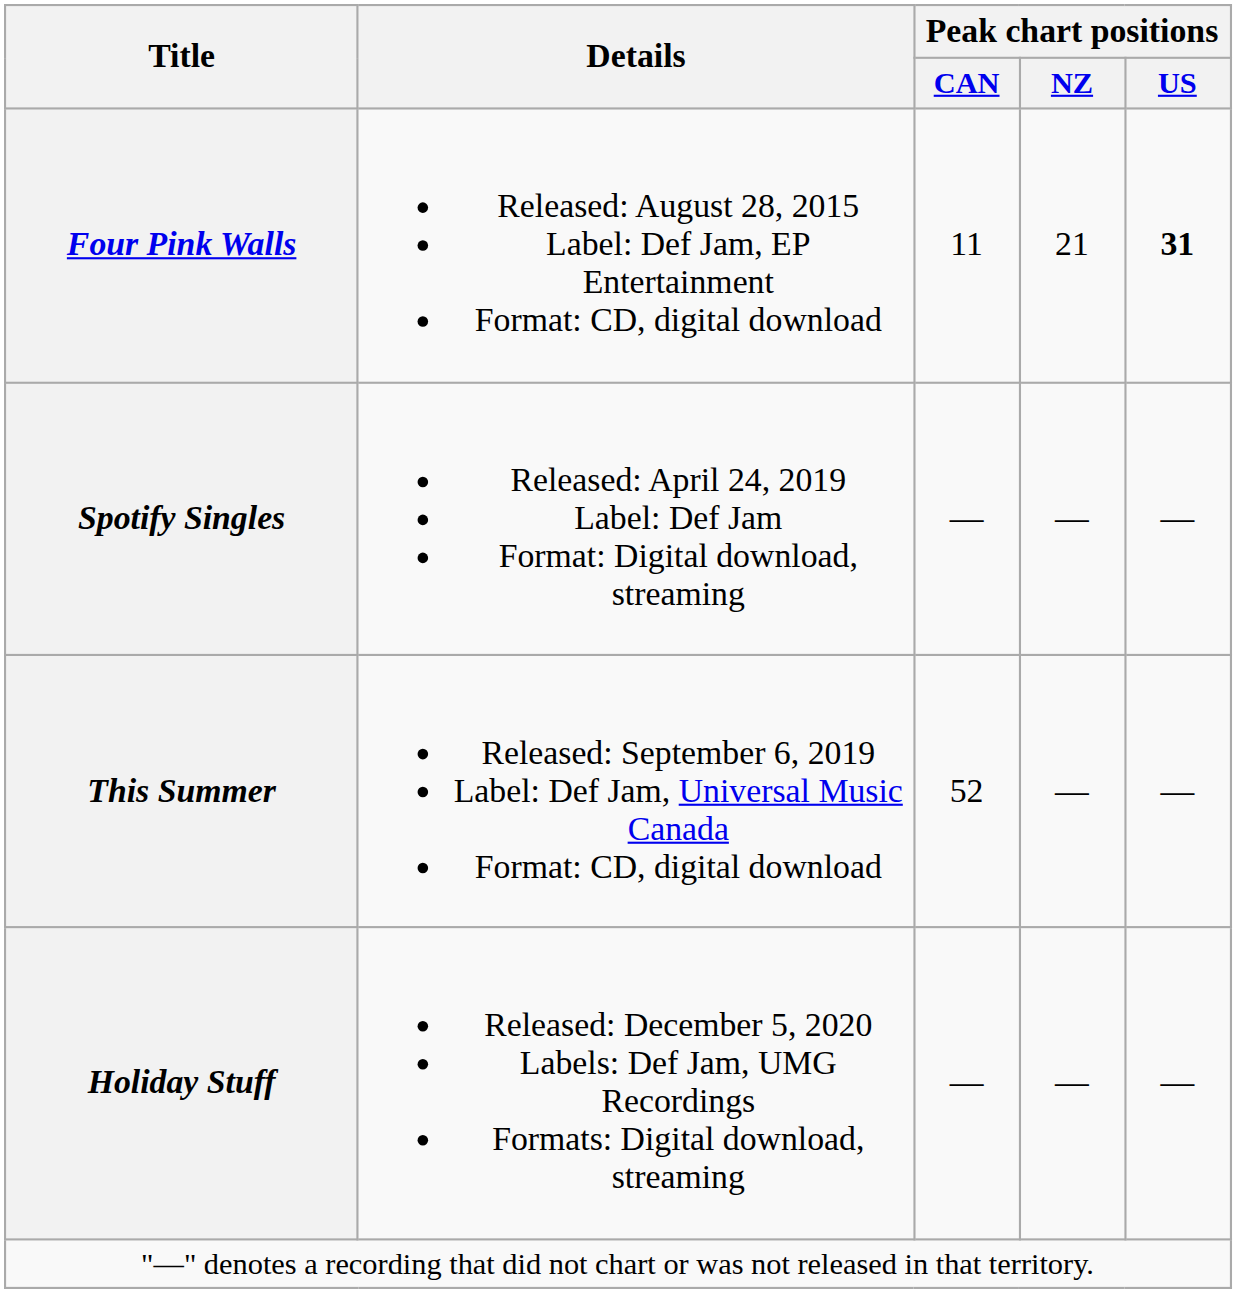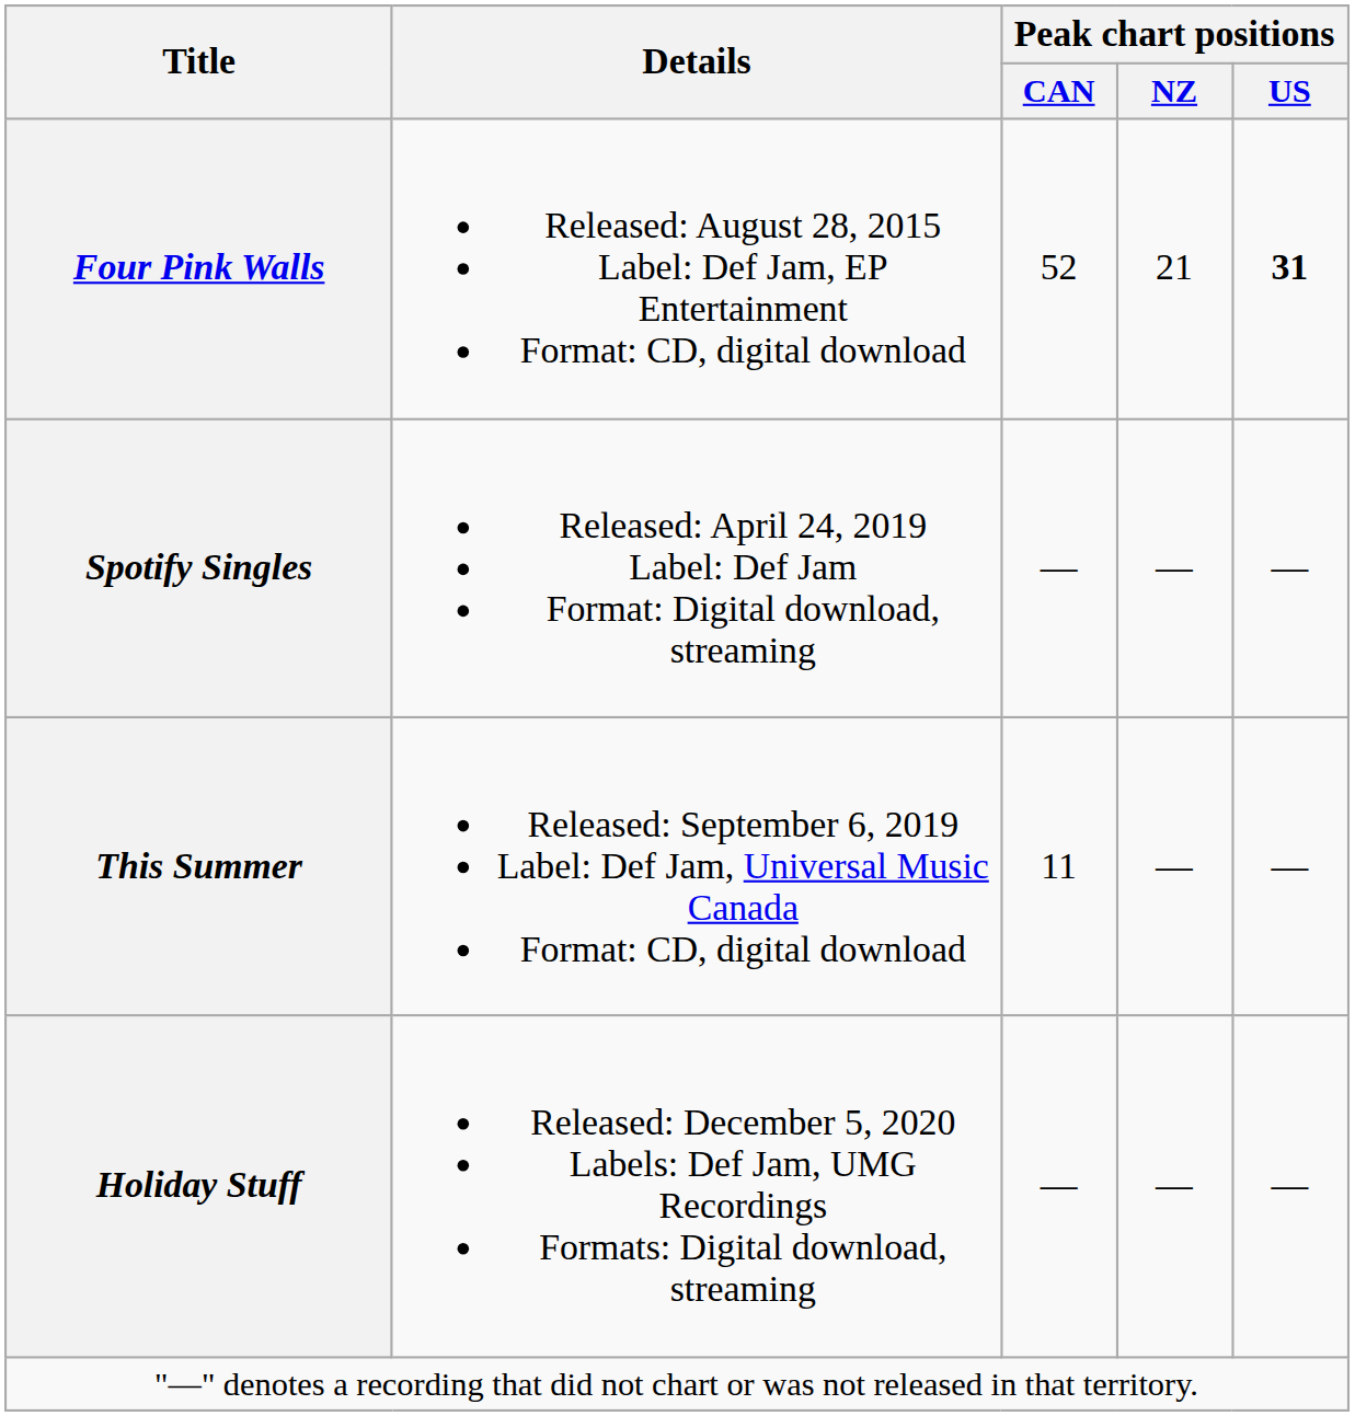Four Pink Walls | Peak chart positions / CAN: 11 -> 52
This Summer | Peak chart positions / CAN: 52 -> 11
